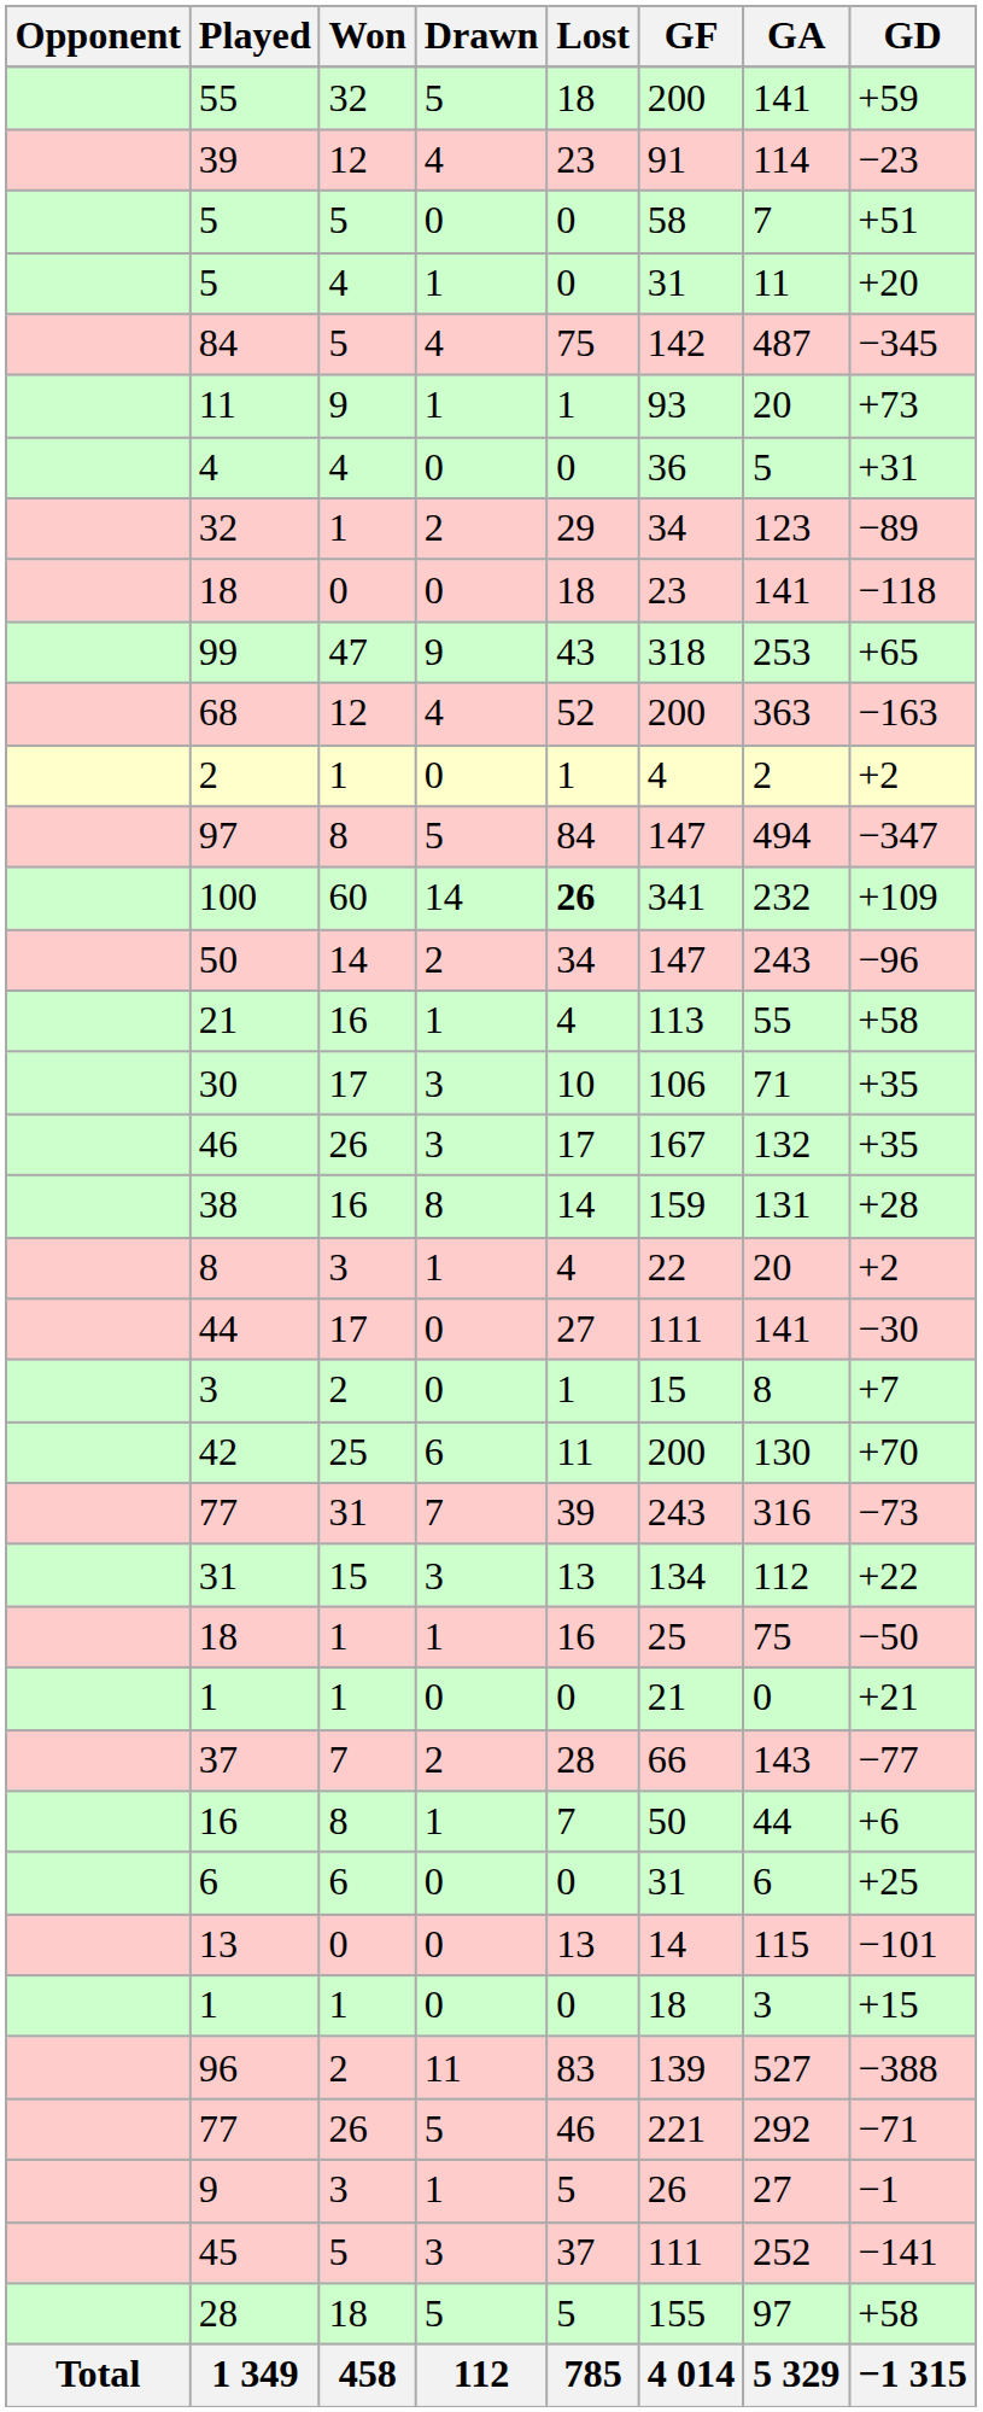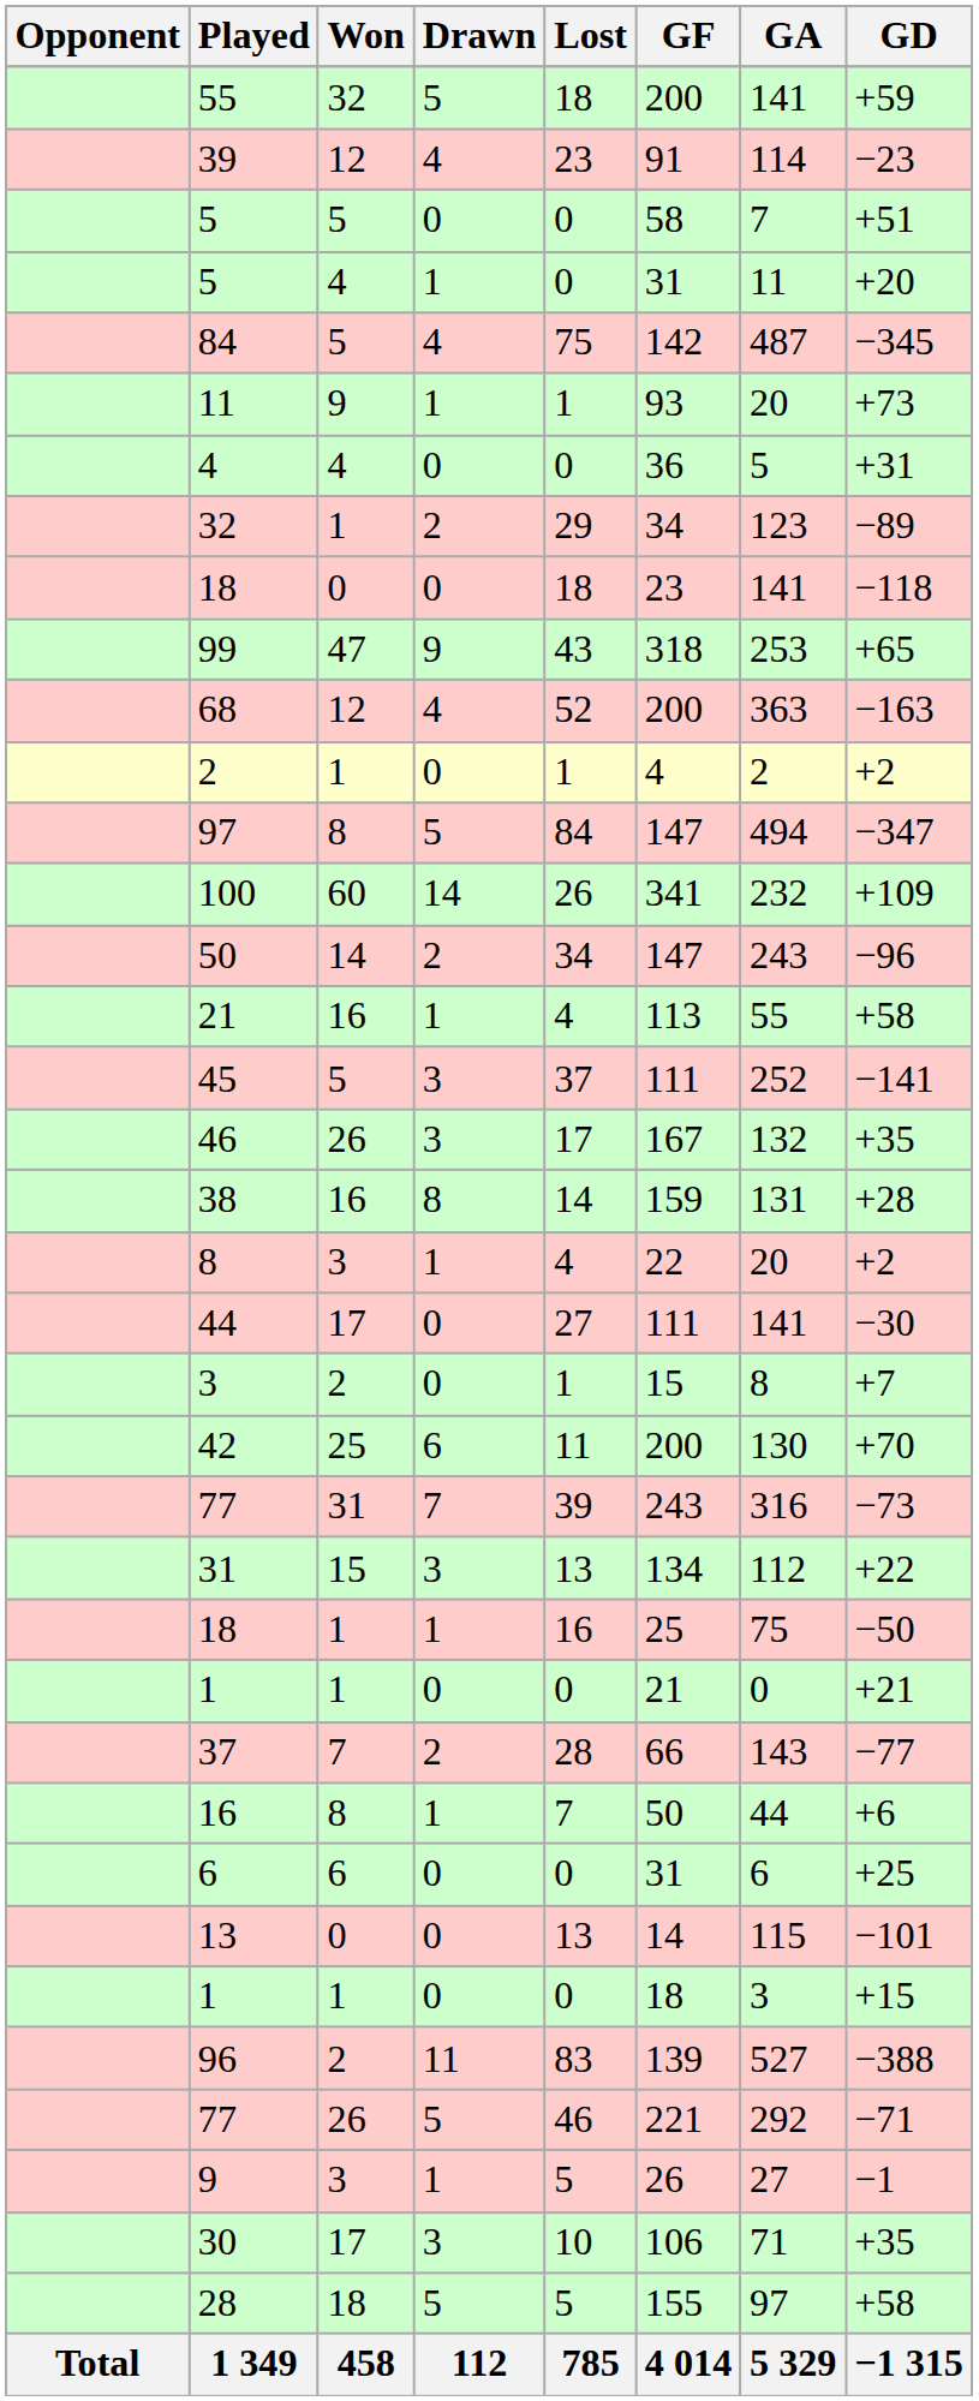100 | Lost: bold -> normal
rows swapped: 30 <-> 45
